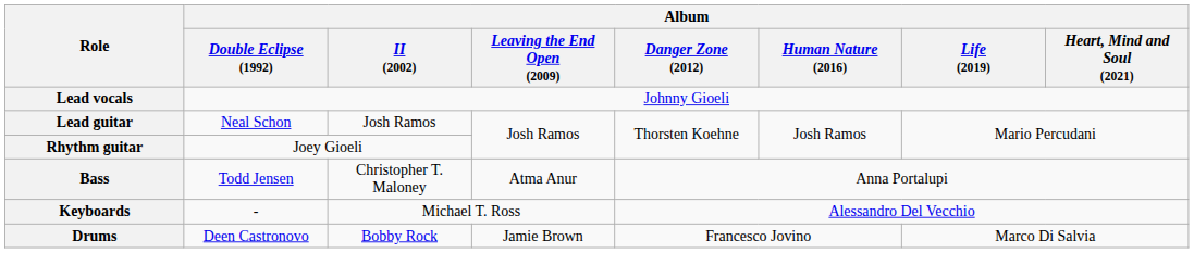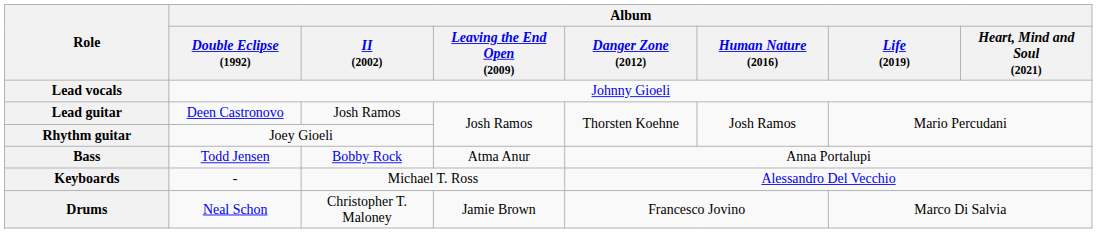Lead guitar | Album / Double Eclipse (1992): Neal Schon -> Deen Castronovo
Bass | Album / II (2002): Christopher T. Maloney -> Bobby Rock
Drums | Album / Double Eclipse (1992): Deen Castronovo -> Neal Schon
Drums | Album / II (2002): Bobby Rock -> Christopher T. Maloney
